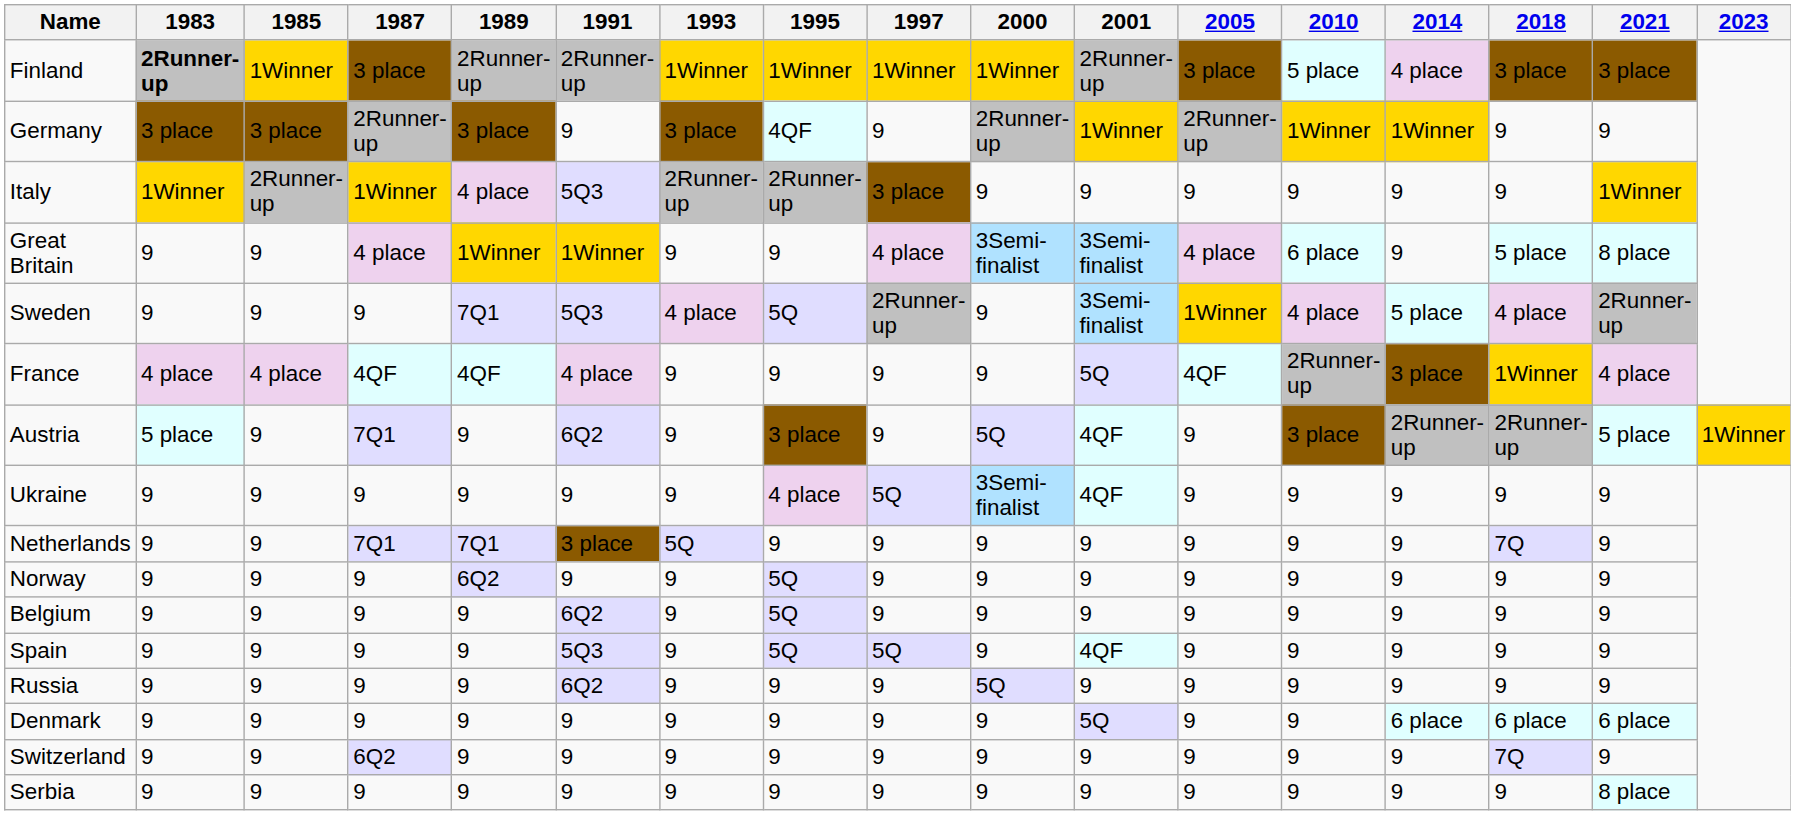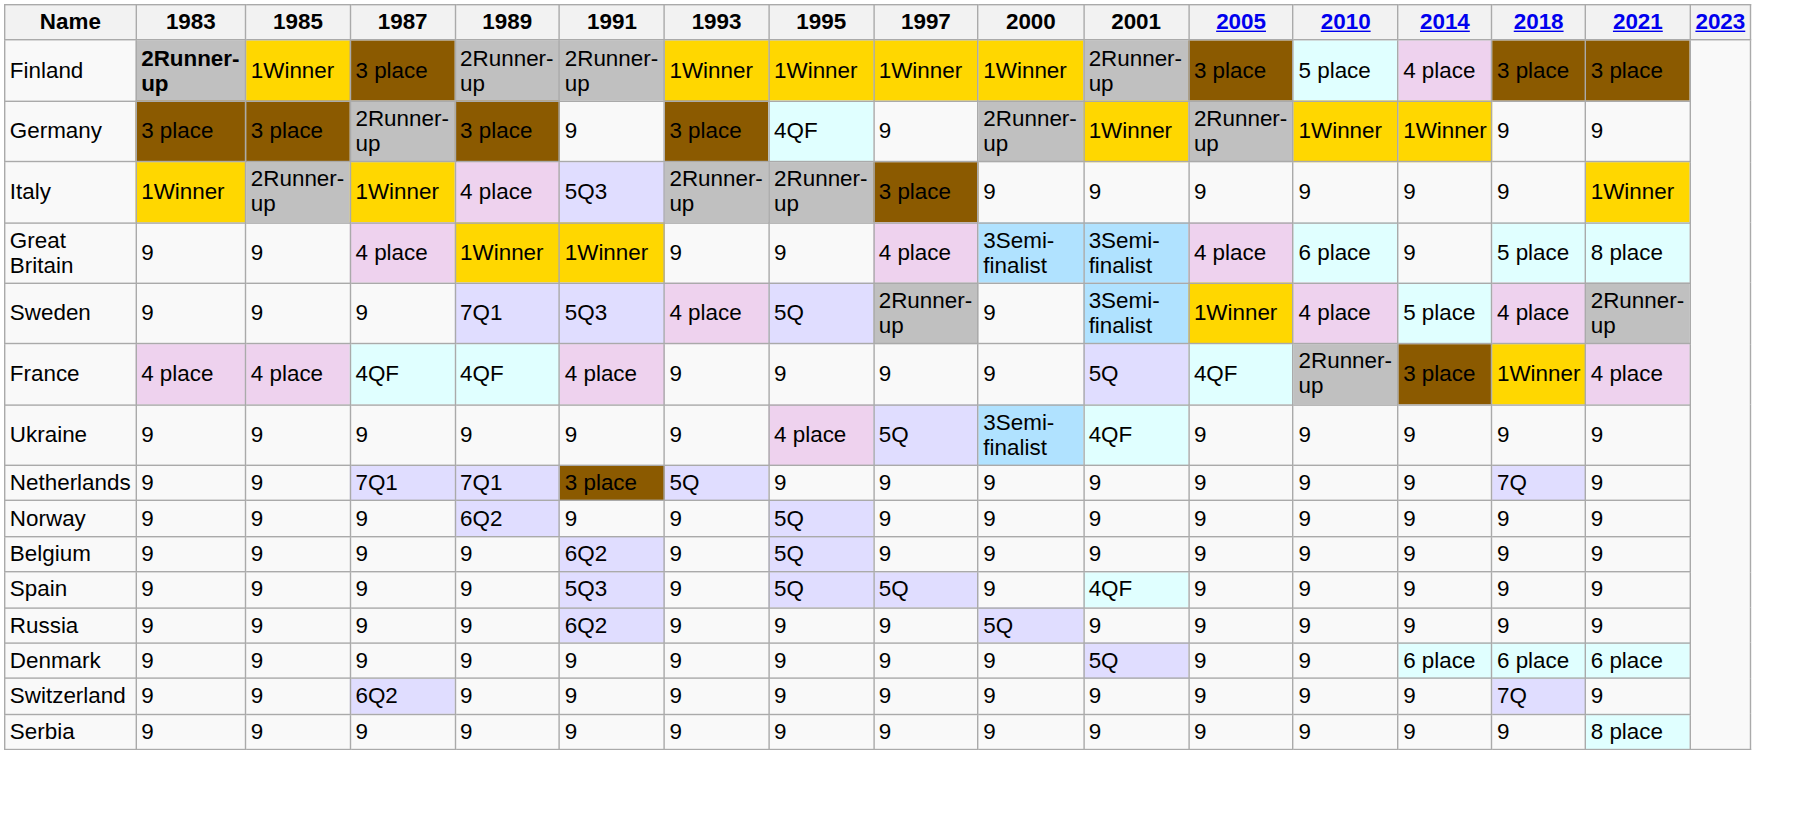- row: Austria | 5 place | 9 | 7Q1 | 9 | 6Q2 | 9 | 3 place | 9 | 5Q | 4QF | 9 | 3 place | 2Runner-up | 2Runner-up | 5 place | 1Winner
